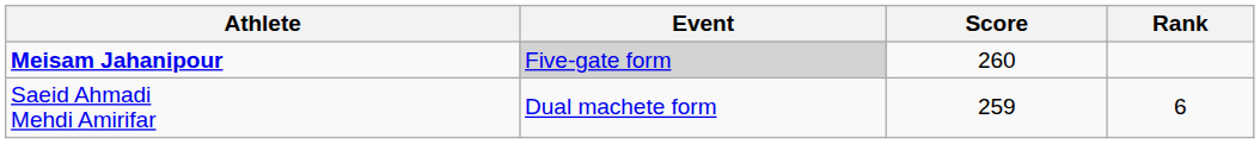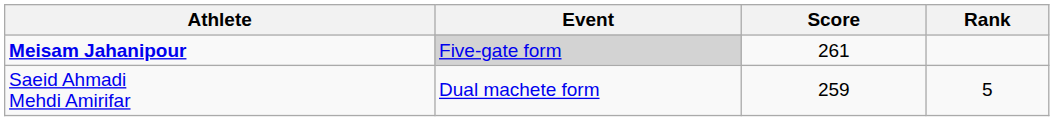Meisam Jahanipour | Score: 260 -> 261
Saeid Ahmadi Mehdi Amirifar | Rank: 6 -> 5
